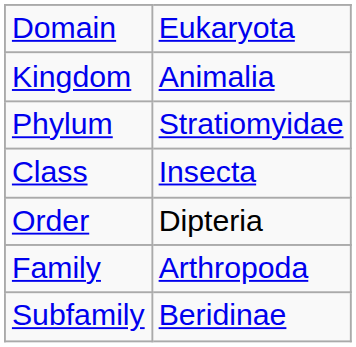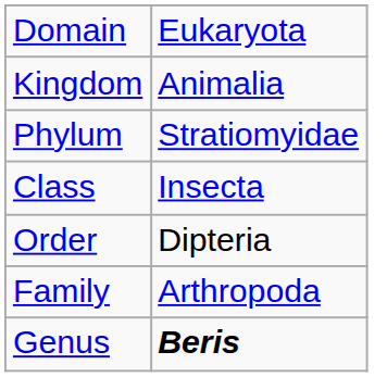- row: Subfamily | Beridinae
+ row: Genus | Beris
